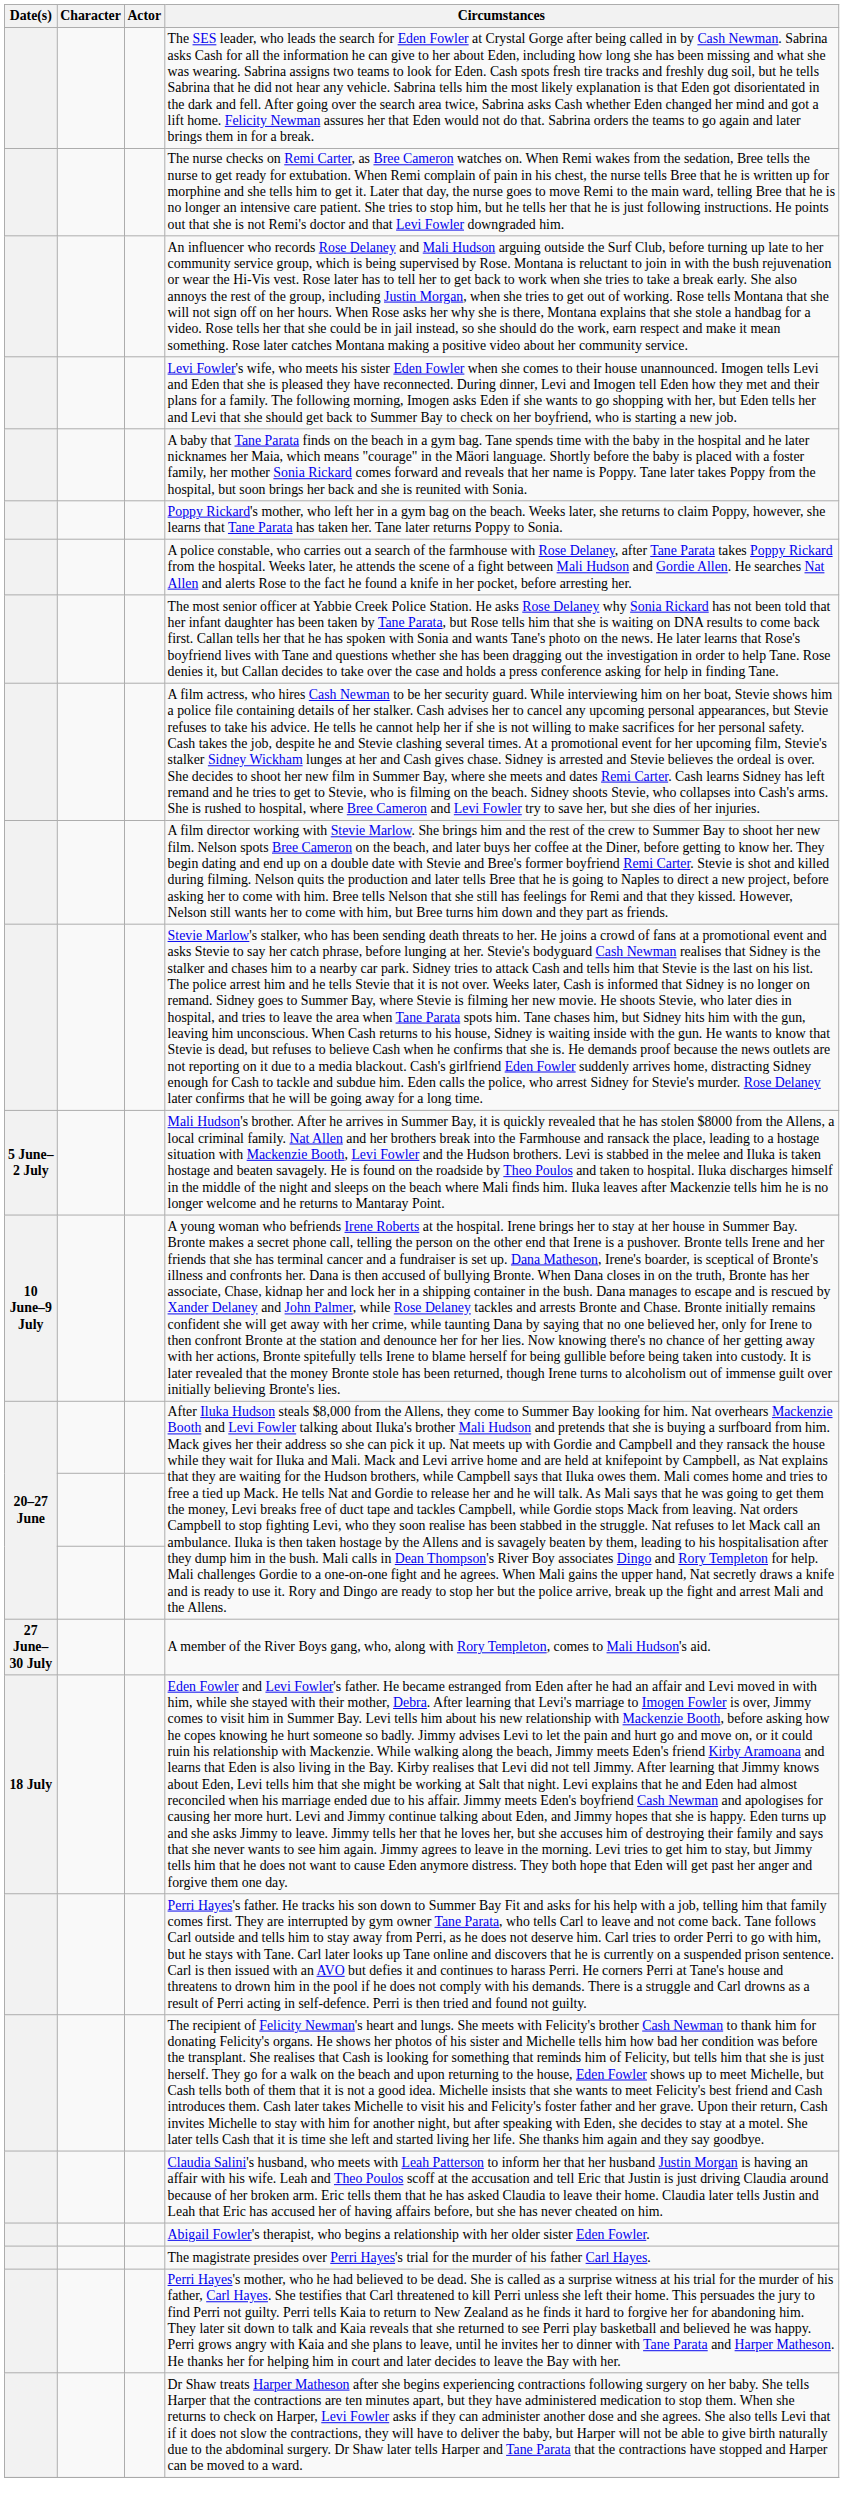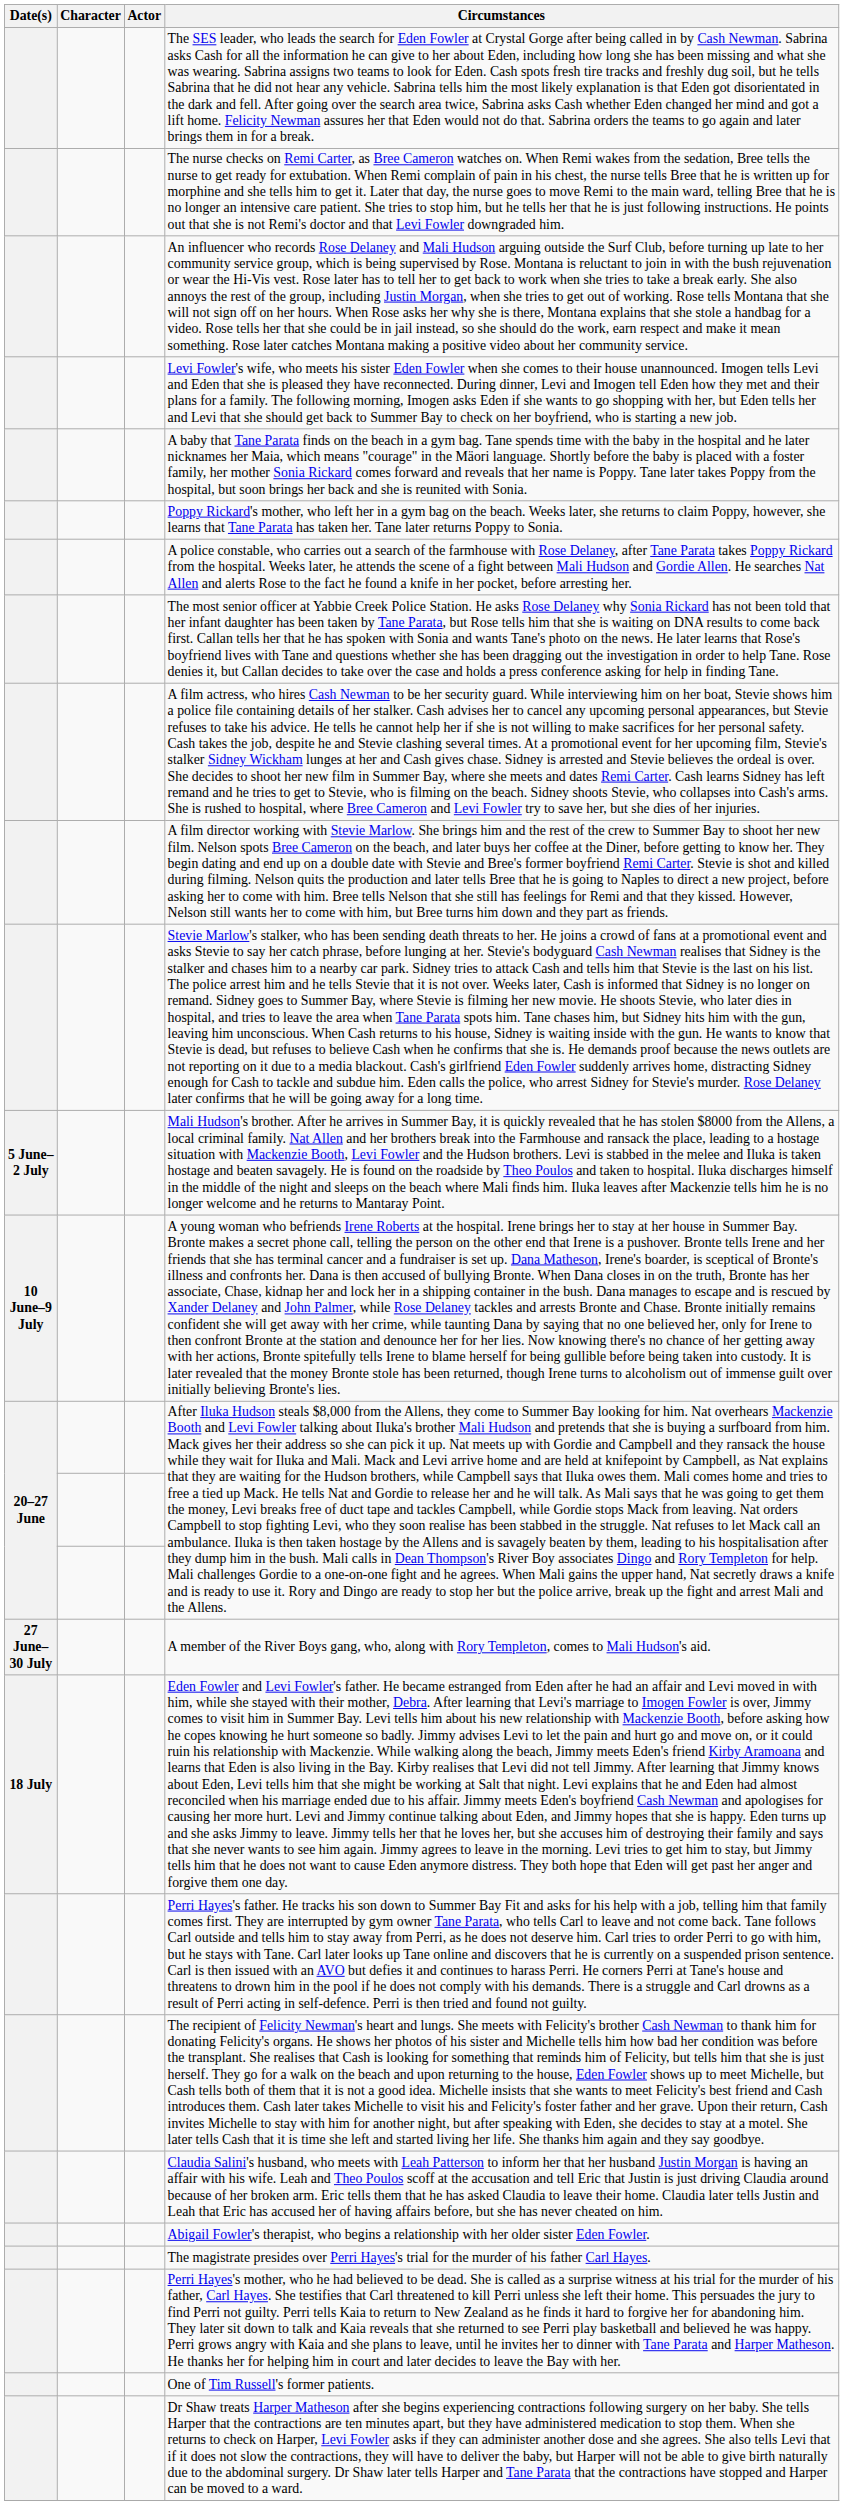+ row: One of Tim Russell's former patients.
